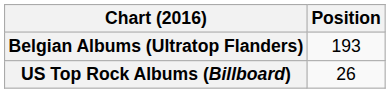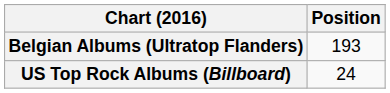US Top Rock Albums (Billboard) | Position: 26 -> 24
